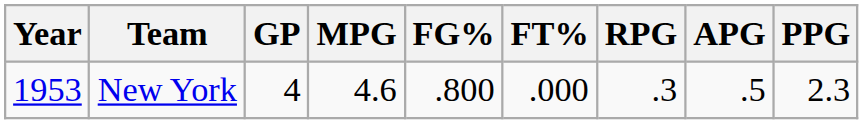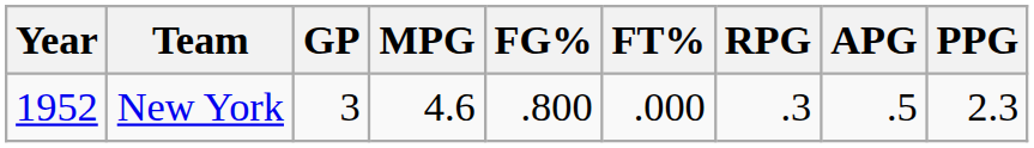New York | Year: 1953 -> 1952
New York | GP: 4 -> 3
